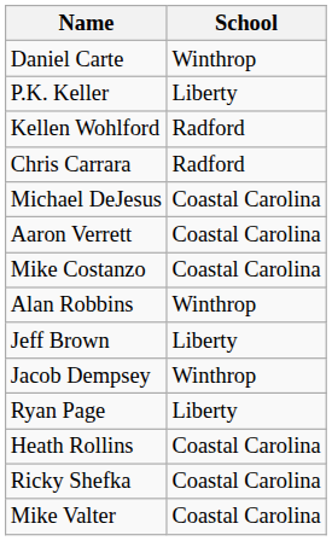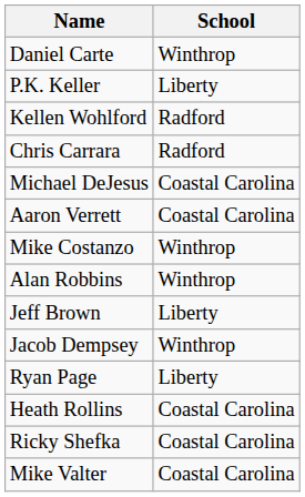Mike Costanzo | School: Coastal Carolina -> Winthrop
